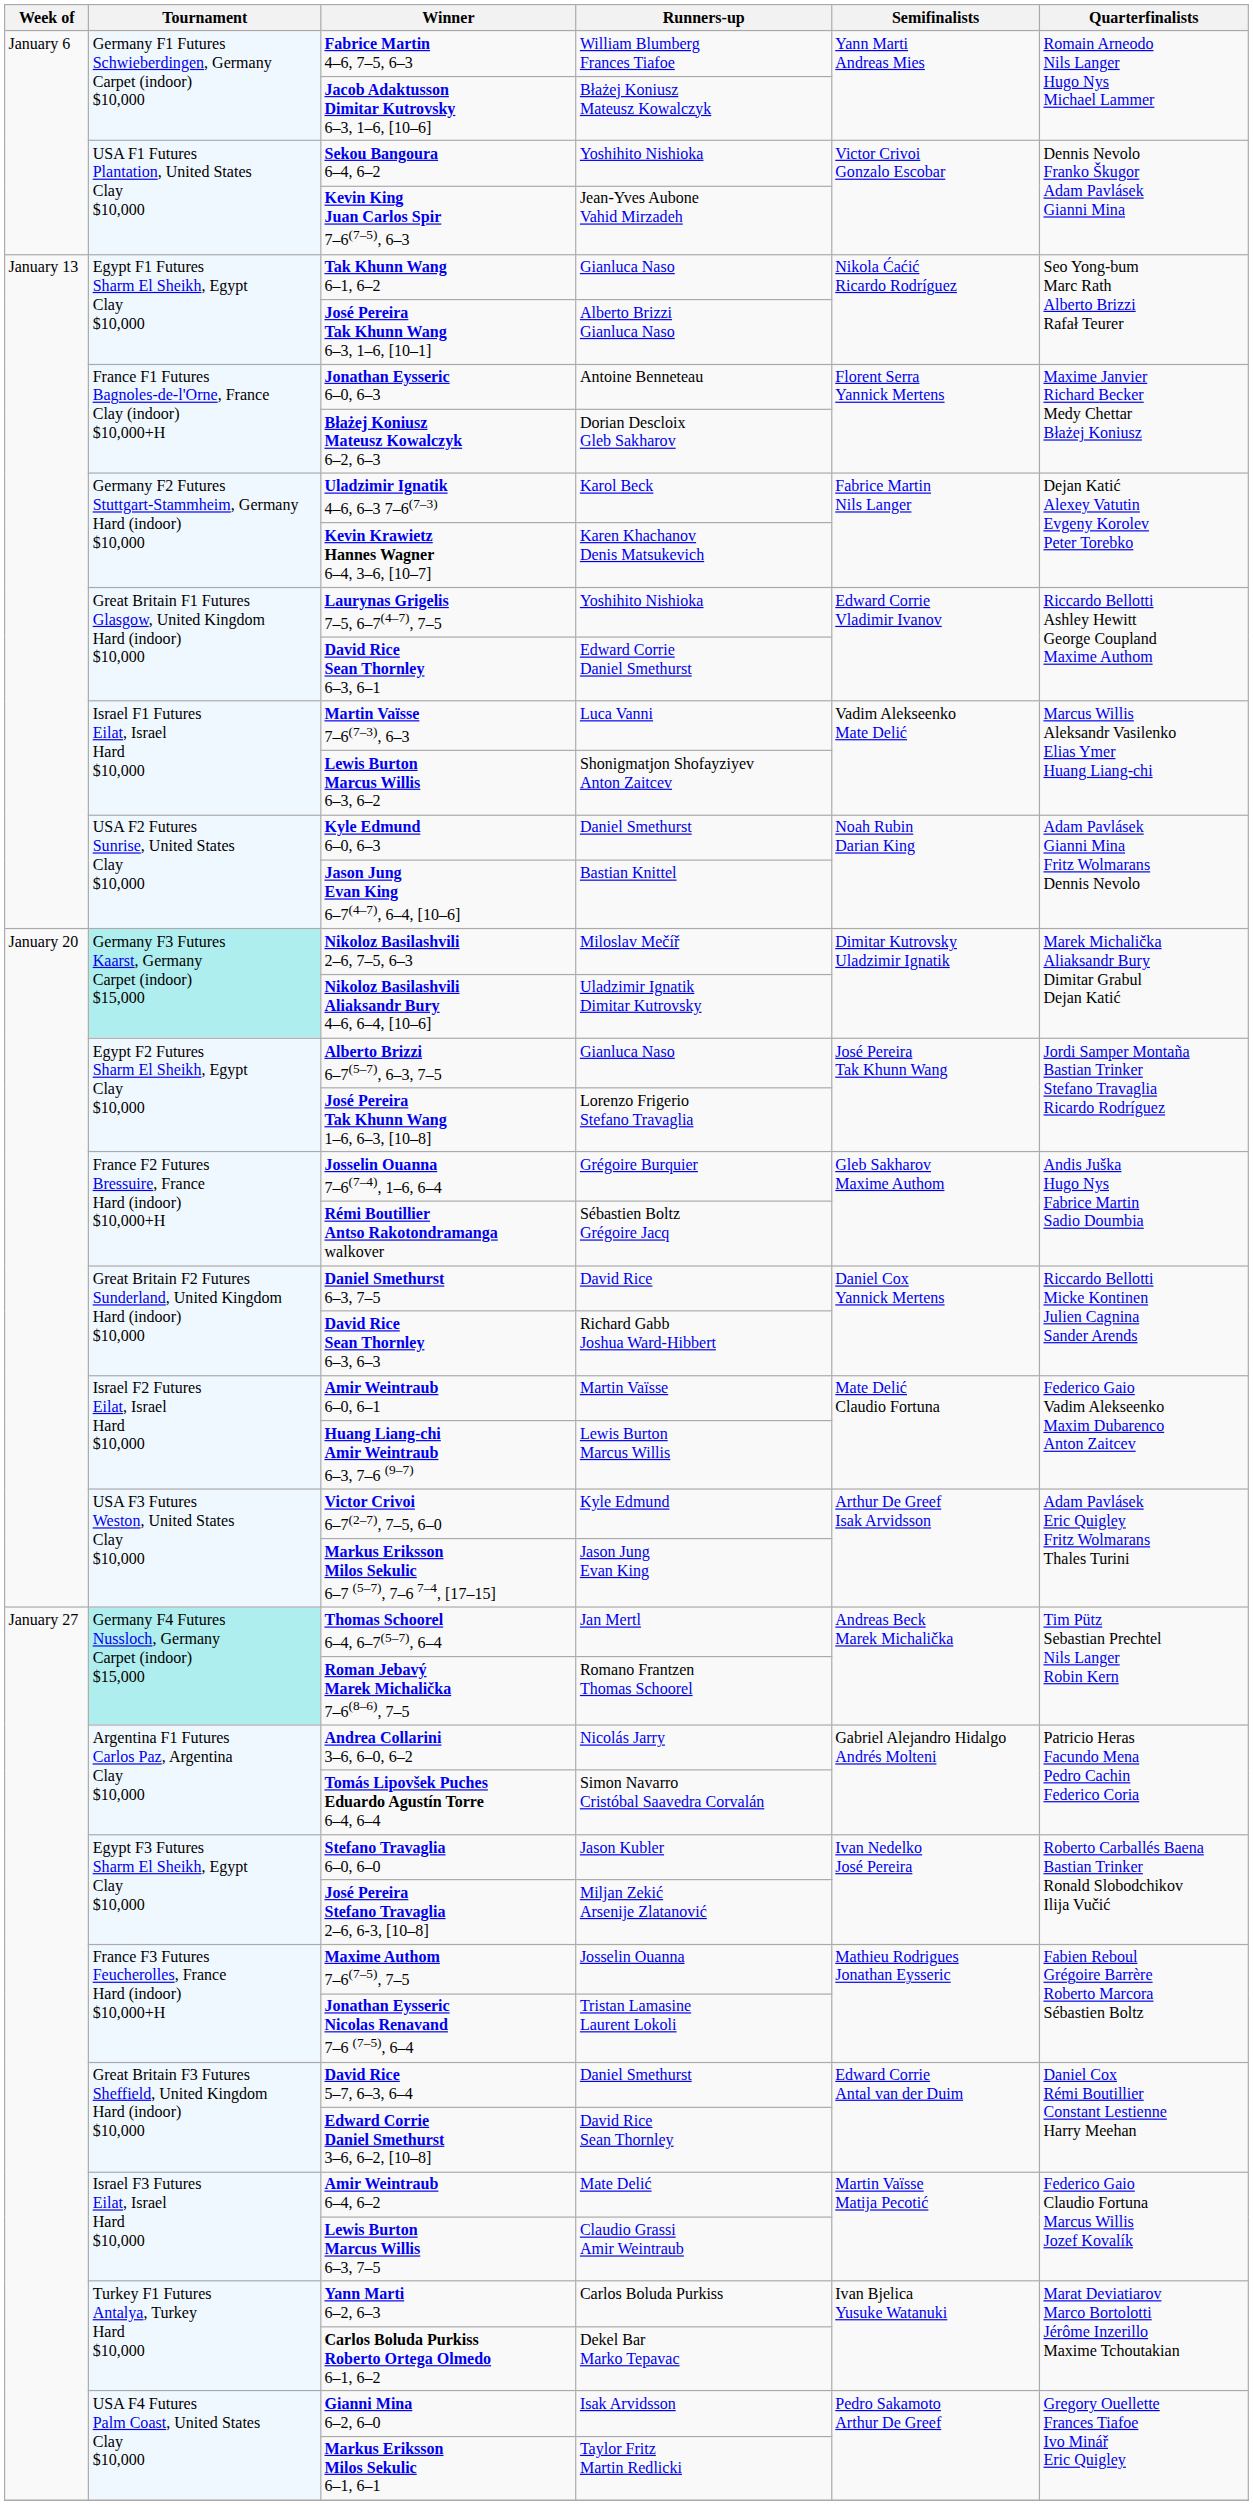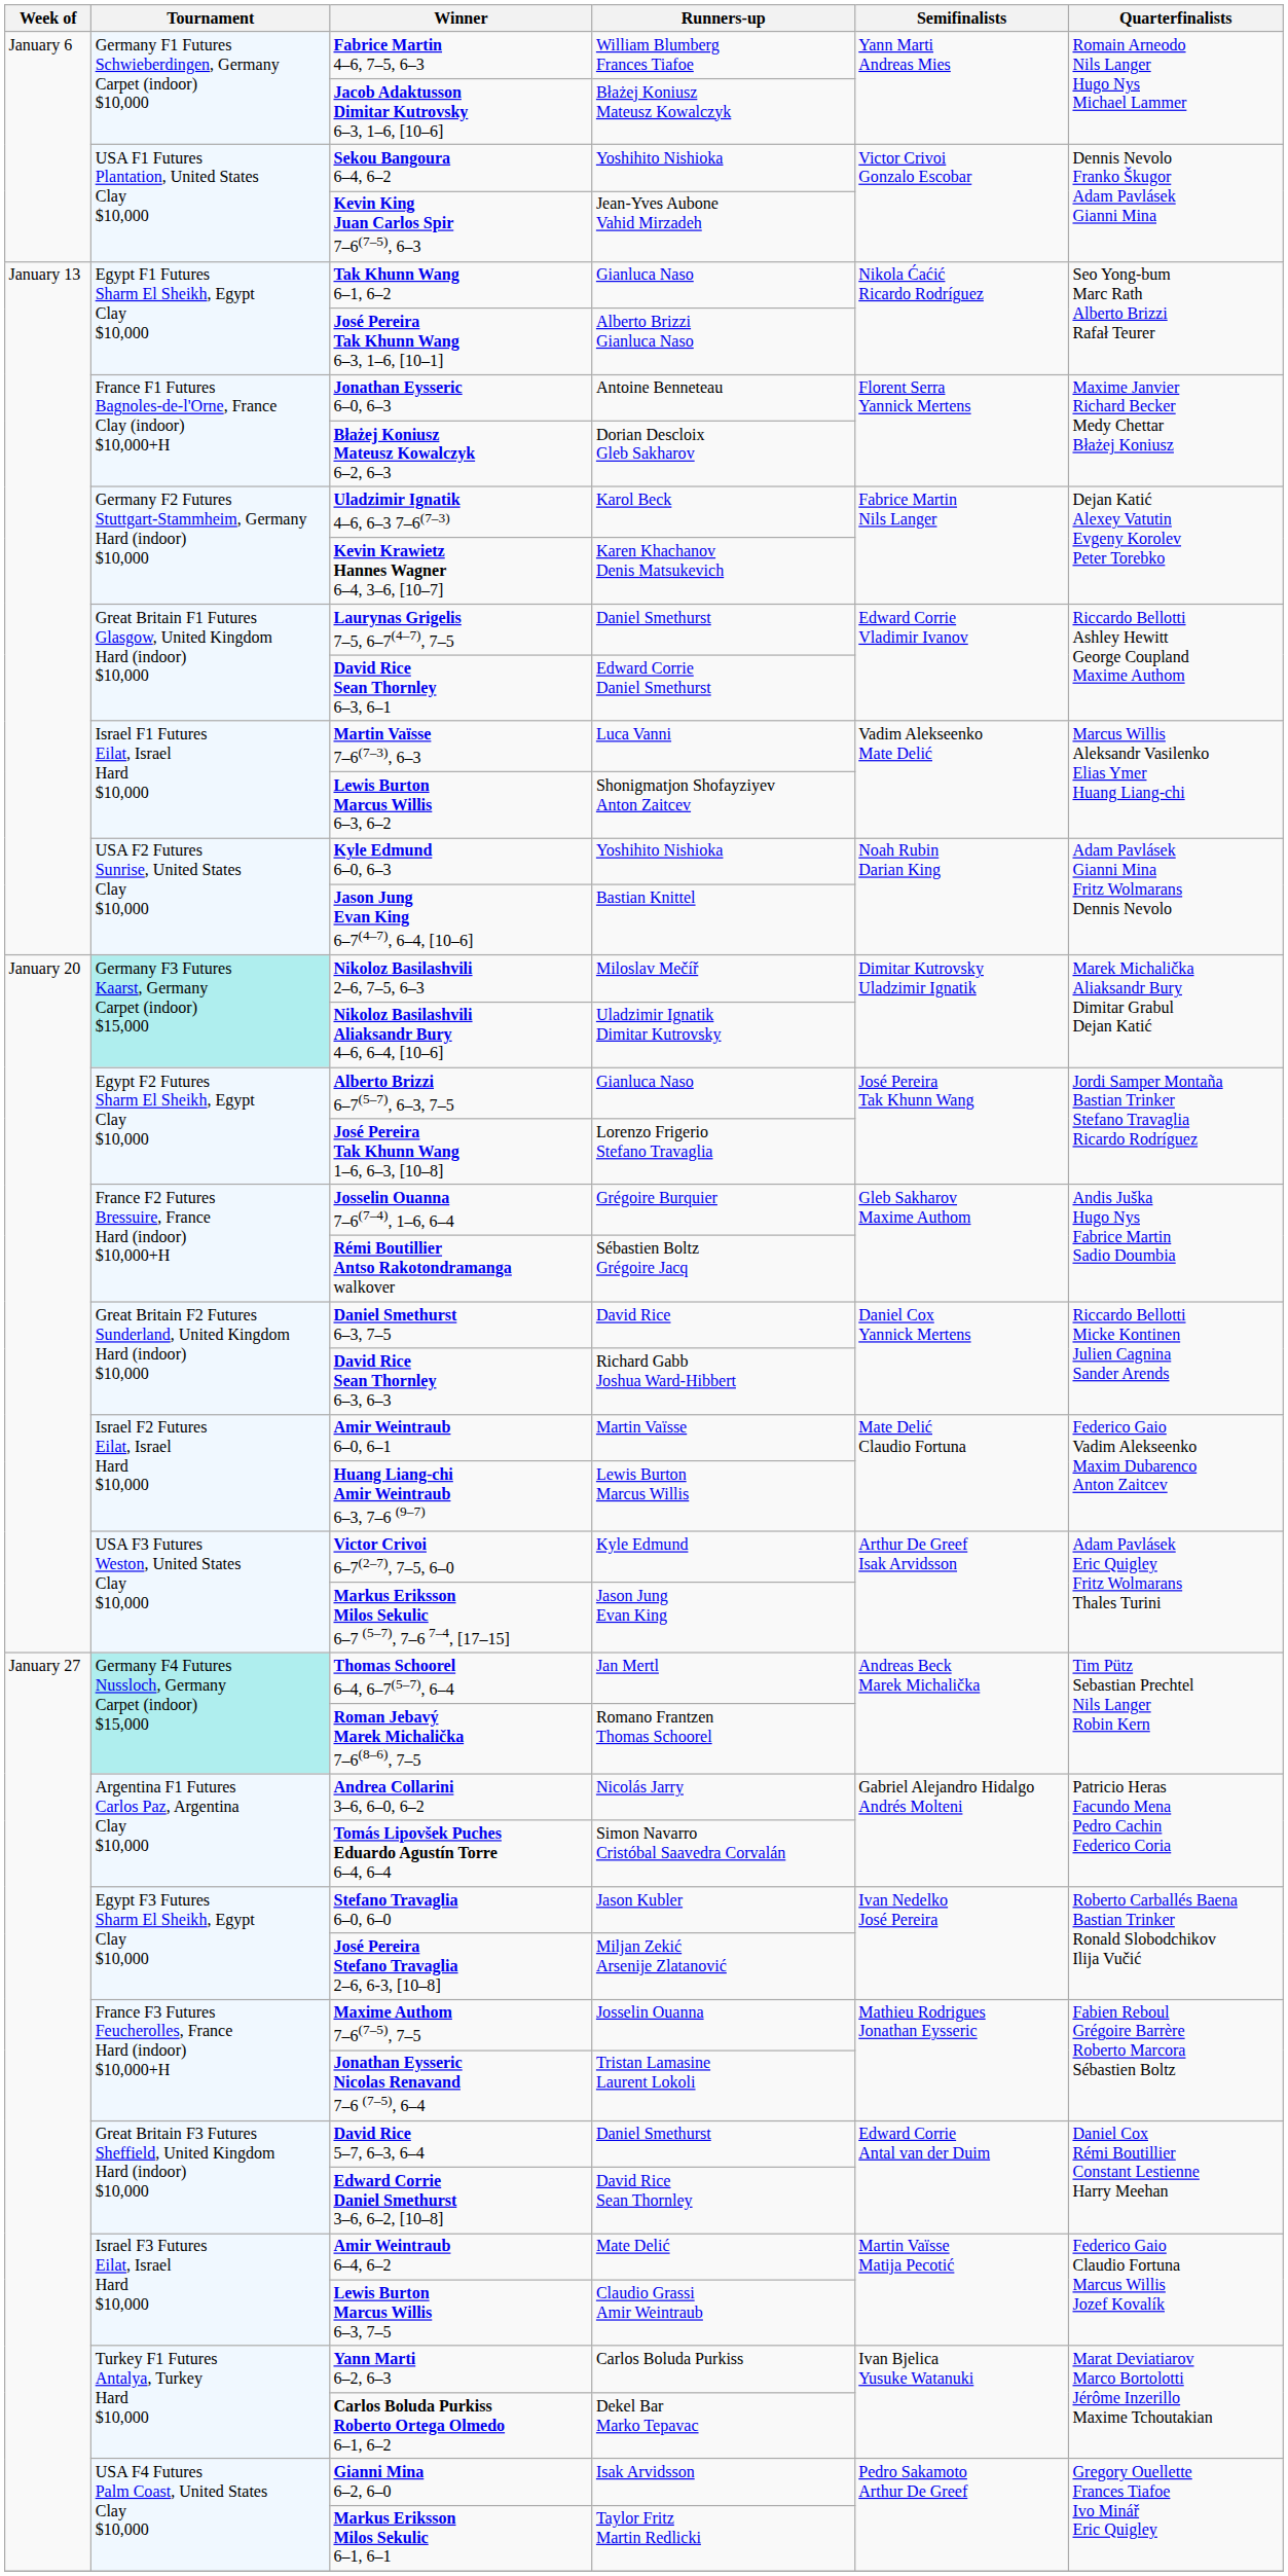Laurynas Grigelis 7–5, 6–7(4–7), 7–5 | Runners-up: Yoshihito Nishioka -> Daniel Smethurst
Kyle Edmund 6–0, 6–3 | Runners-up: Daniel Smethurst -> Yoshihito Nishioka
